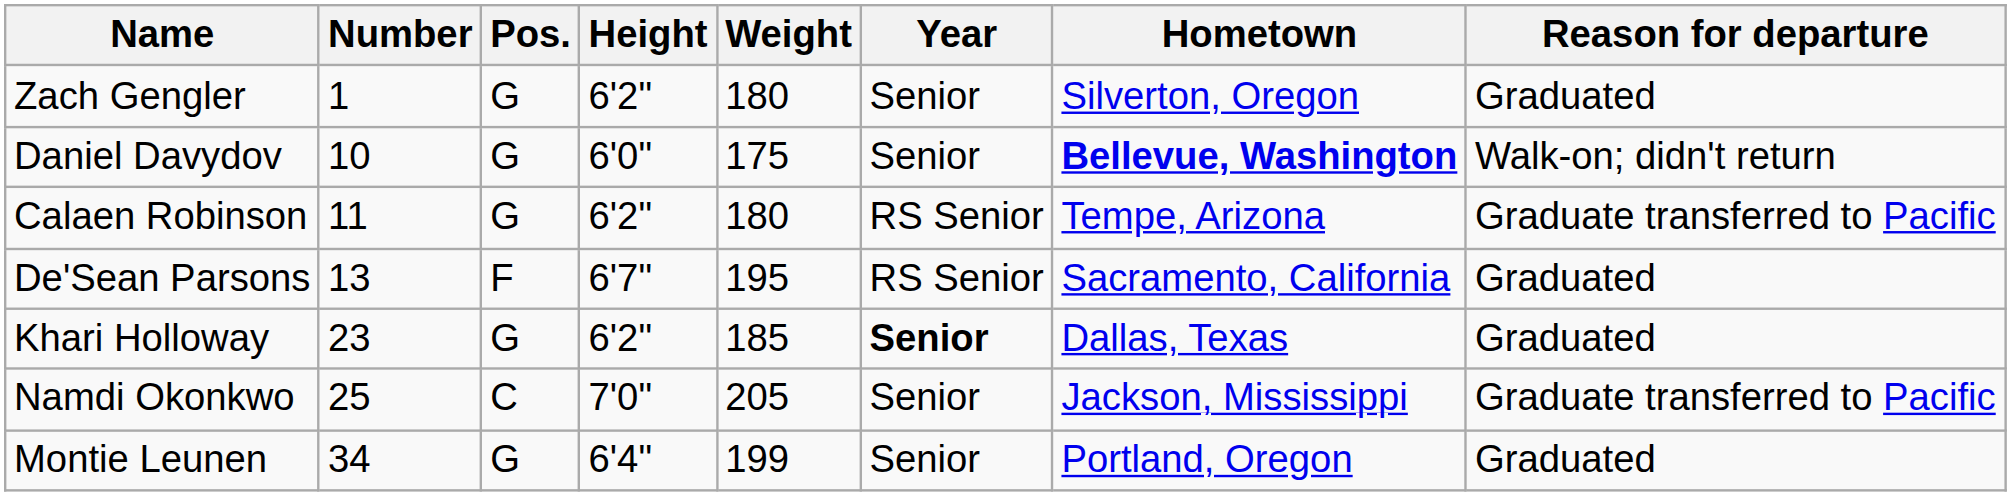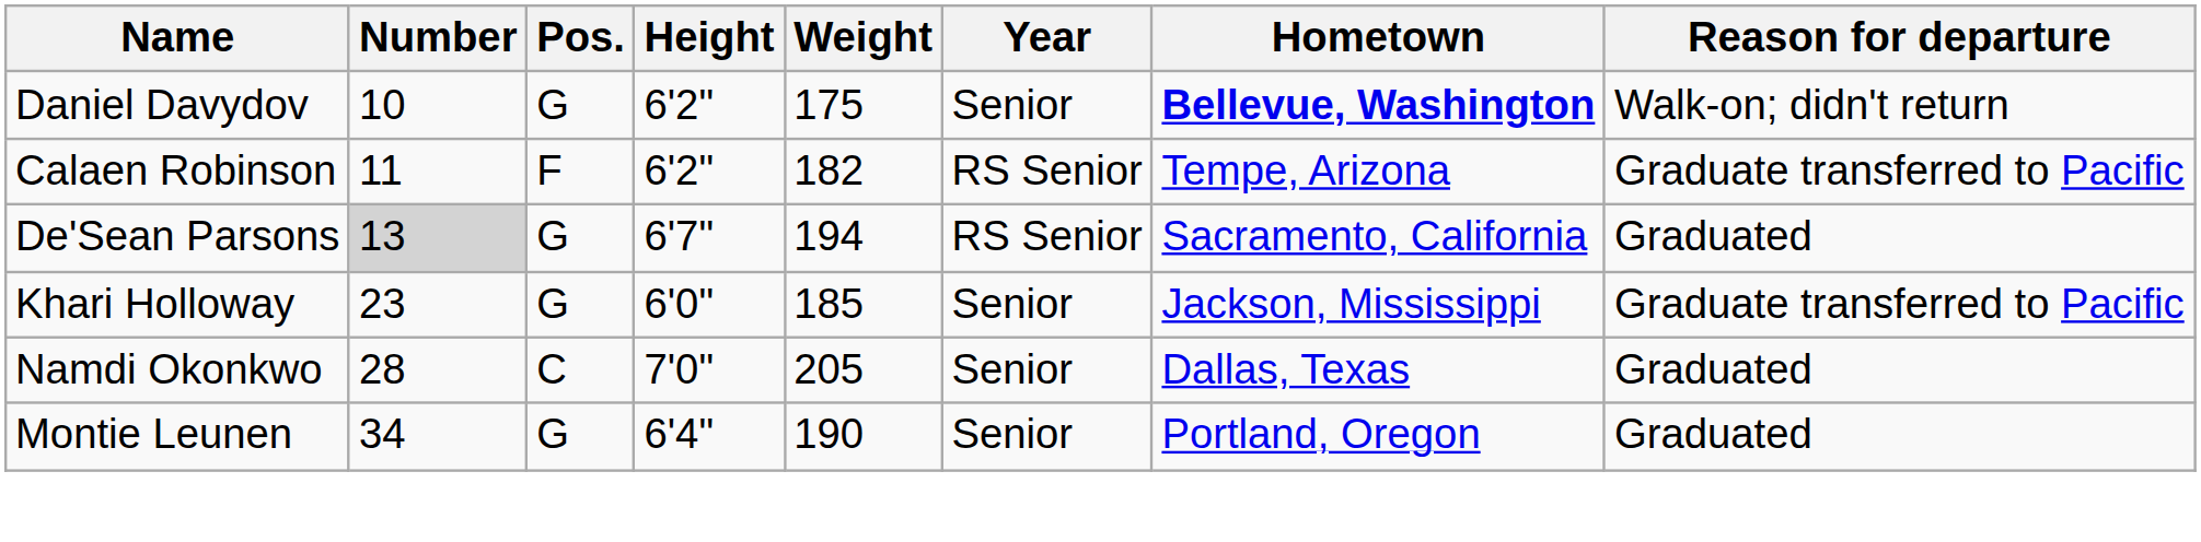- row: Zach Gengler | 1 | G | 6'2" | 180 | Senior | Silverton, Oregon | Graduated
Daniel Davydov | Height: 6'0" -> 6'2"
Calaen Robinson | Pos.: G -> F
Calaen Robinson | Weight: 180 -> 182
De'Sean Parsons | Number: no background -> lightgrey background
De'Sean Parsons | Pos.: F -> G
De'Sean Parsons | Weight: 195 -> 194
Khari Holloway | Height: 6'2" -> 6'0"
Khari Holloway | Year: bold -> normal
Khari Holloway | Hometown: Dallas, Texas -> Jackson, Mississippi
Khari Holloway | Reason for departure: Graduated -> Graduate transferred to Pacific
Namdi Okonkwo | Number: 25 -> 28
Namdi Okonkwo | Hometown: Jackson, Mississippi -> Dallas, Texas
Namdi Okonkwo | Reason for departure: Graduate transferred to Pacific -> Graduated
Montie Leunen | Weight: 199 -> 190
